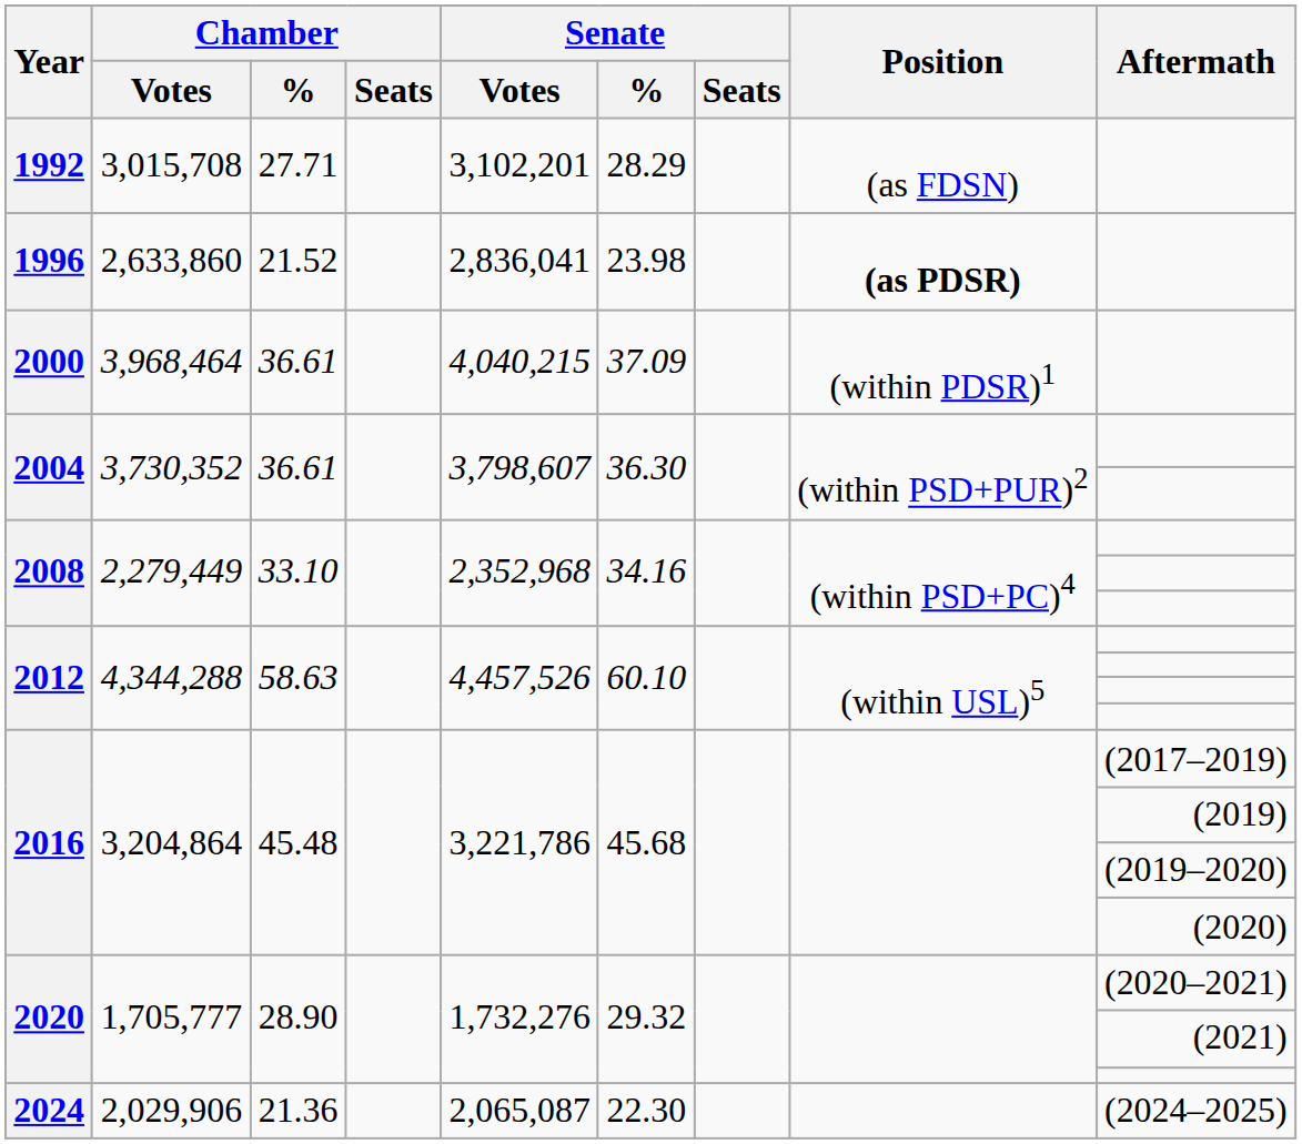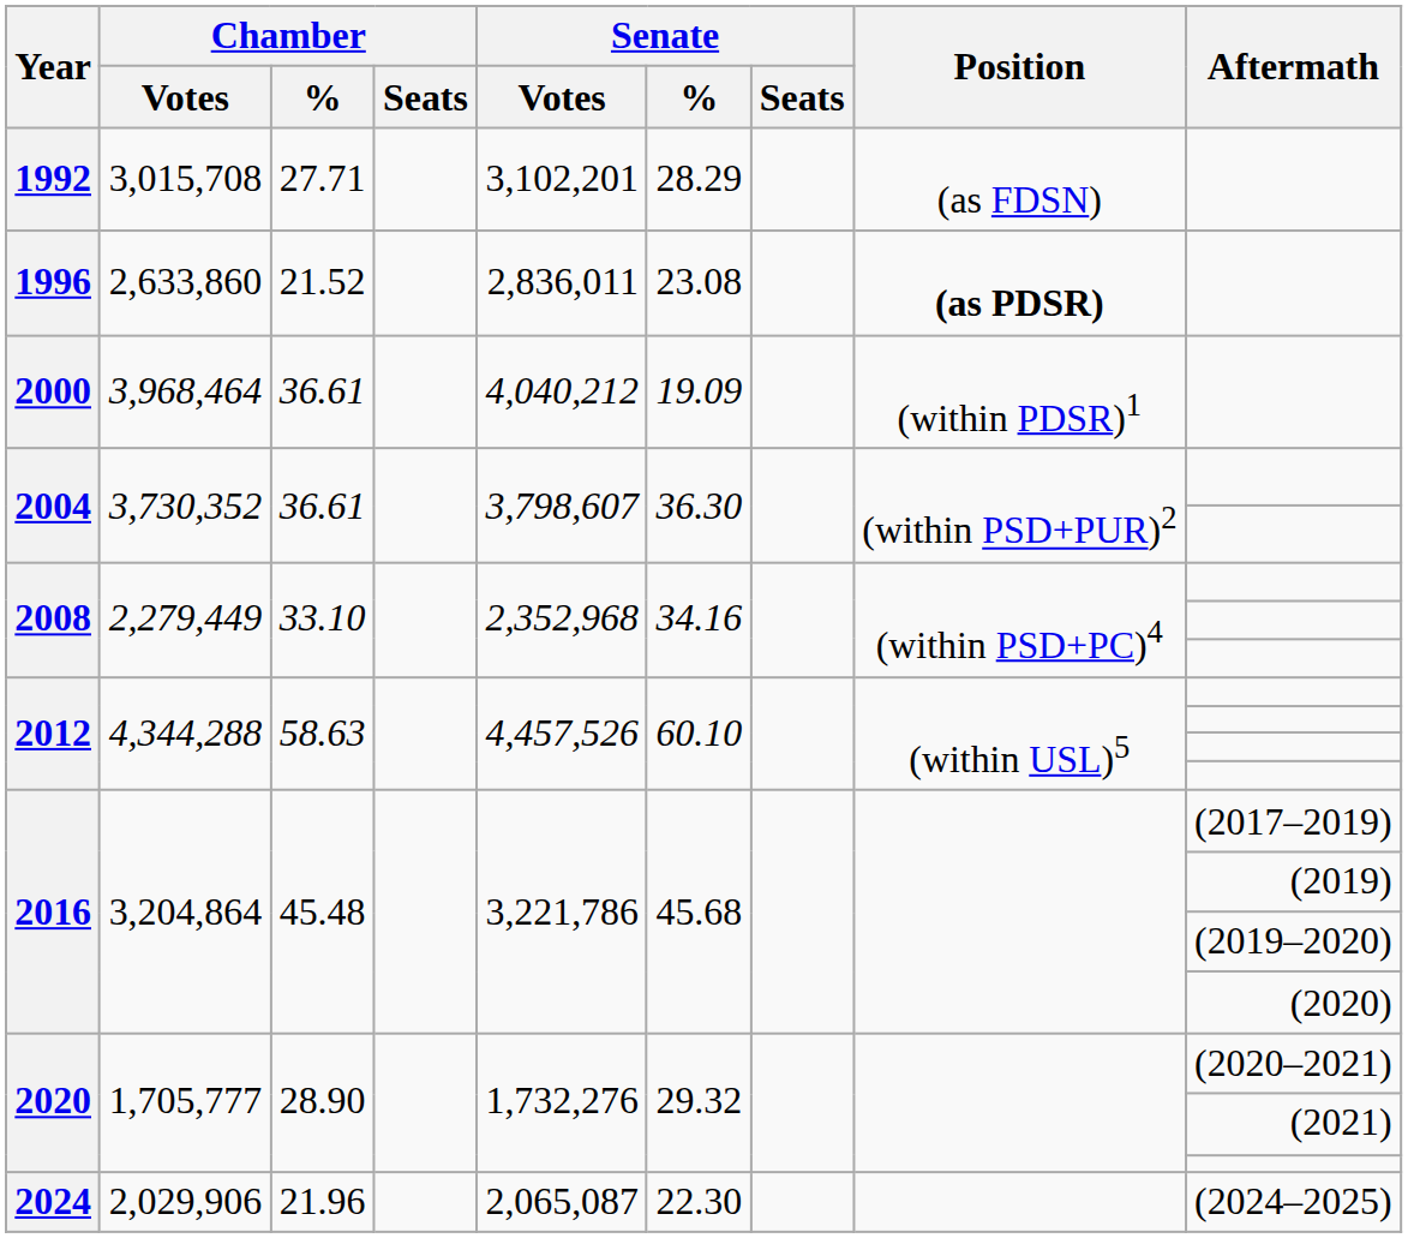1996 | Senate / Votes: 2,836,041 -> 2,836,011
1996 | Senate / %: 23.98 -> 23.08
2000 | Senate / Votes: 4,040,215 -> 4,040,212
2000 | Senate / %: 37.09 -> 19.09
2024 | Chamber / %: 21.36 -> 21.96
